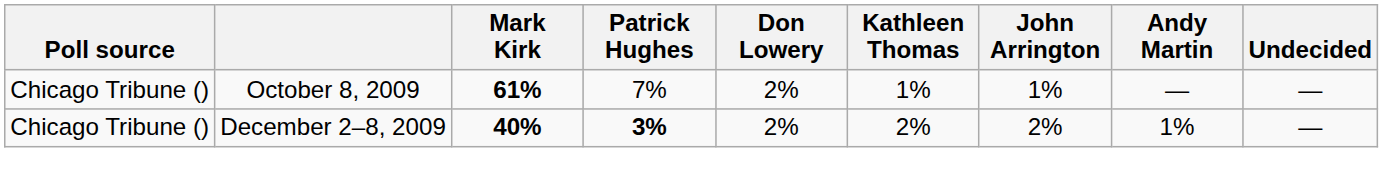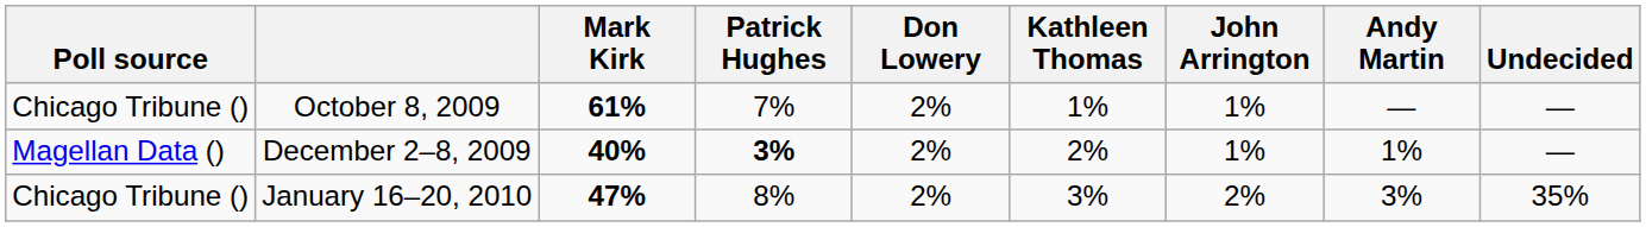December 2–8, 2009 | Poll source: Chicago Tribune () -> Magellan Data ()
December 2–8, 2009 | John Arrington: 2% -> 1%
+ row: Chicago Tribune () | January 16–20, 2010 | 47% | 8% | 2% | 3% | 2% | 3% | 35%
